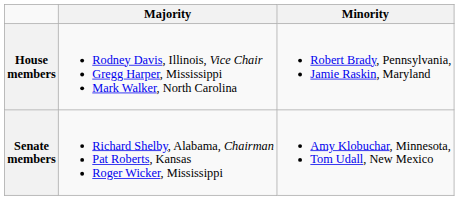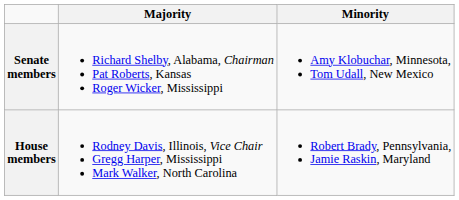rows swapped: Senate members <-> House members
